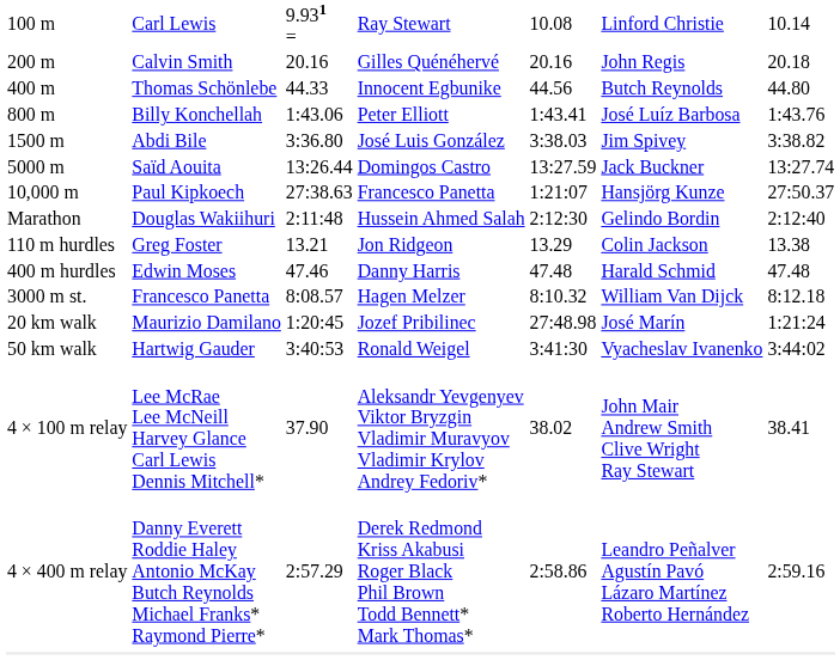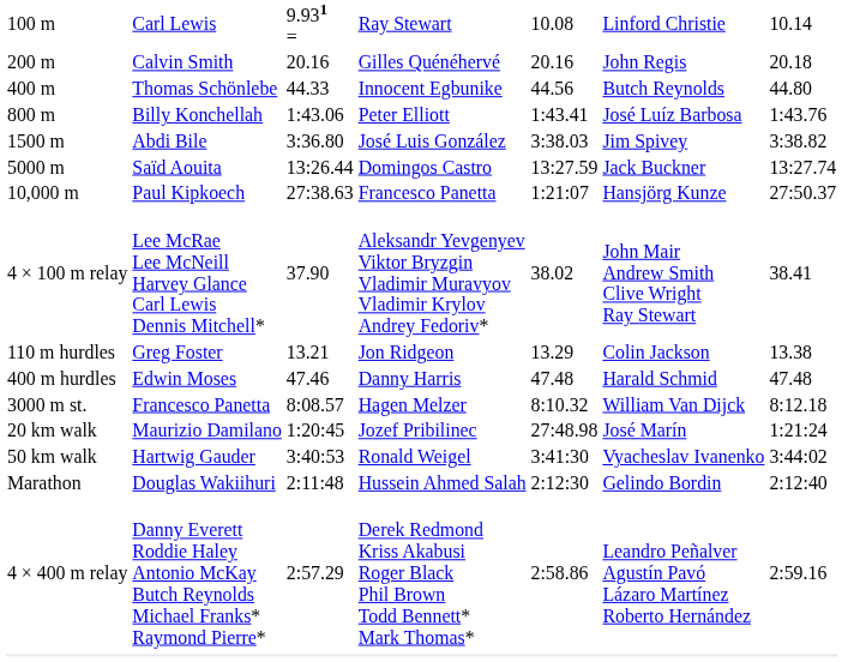rows swapped: Marathon <-> 4 × 100 m relay
